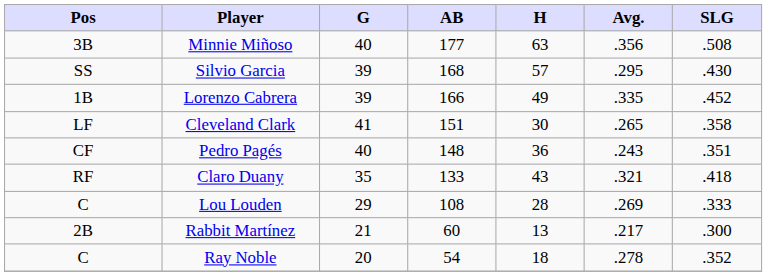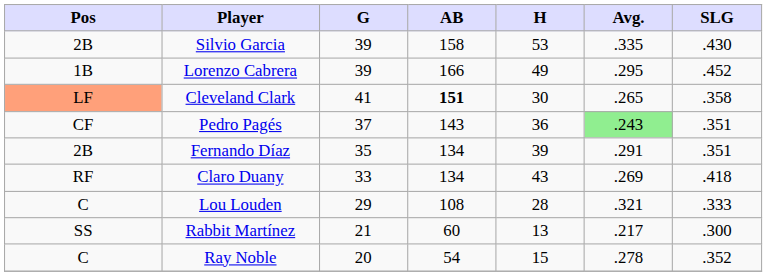- row: 3B | Minnie Miñoso | 40 | 177 | 63 | .356 | .508
Silvio Garcia | Pos: SS -> 2B
Silvio Garcia | AB: 168 -> 158
Silvio Garcia | H: 57 -> 53
Silvio Garcia | Avg.: .295 -> .335
Lorenzo Cabrera | Avg.: .335 -> .295
Cleveland Clark | Pos: no background -> lightsalmon background
Cleveland Clark | AB: normal -> bold
Pedro Pagés | G: 40 -> 37
Pedro Pagés | AB: 148 -> 143
Pedro Pagés | Avg.: no background -> lightgreen background
+ row: 2B | Fernando Díaz | 35 | 134 | 39 | .291 | .351
Claro Duany | G: 35 -> 33
Claro Duany | AB: 133 -> 134
Claro Duany | Avg.: .321 -> .269
Lou Louden | Avg.: .269 -> .321
Rabbit Martínez | Pos: 2B -> SS
Ray Noble | H: 18 -> 15
